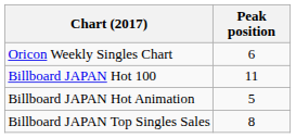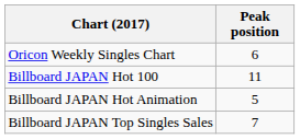Billboard JAPAN Top Singles Sales | Peak position: 8 -> 7
